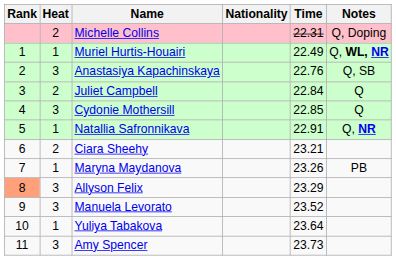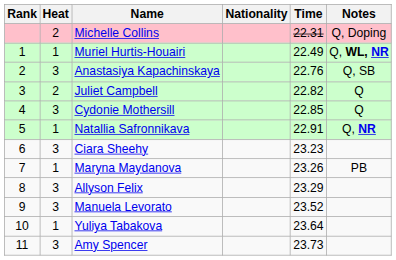Juliet Campbell | Time: 22.84 -> 22.82
Ciara Sheehy | Heat: 2 -> 3
Ciara Sheehy | Time: 23.21 -> 23.23
Allyson Felix | Rank: lightsalmon background -> no background
